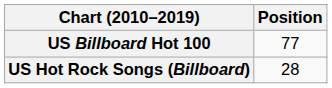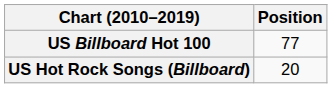US Hot Rock Songs (Billboard) | Position: 28 -> 20
